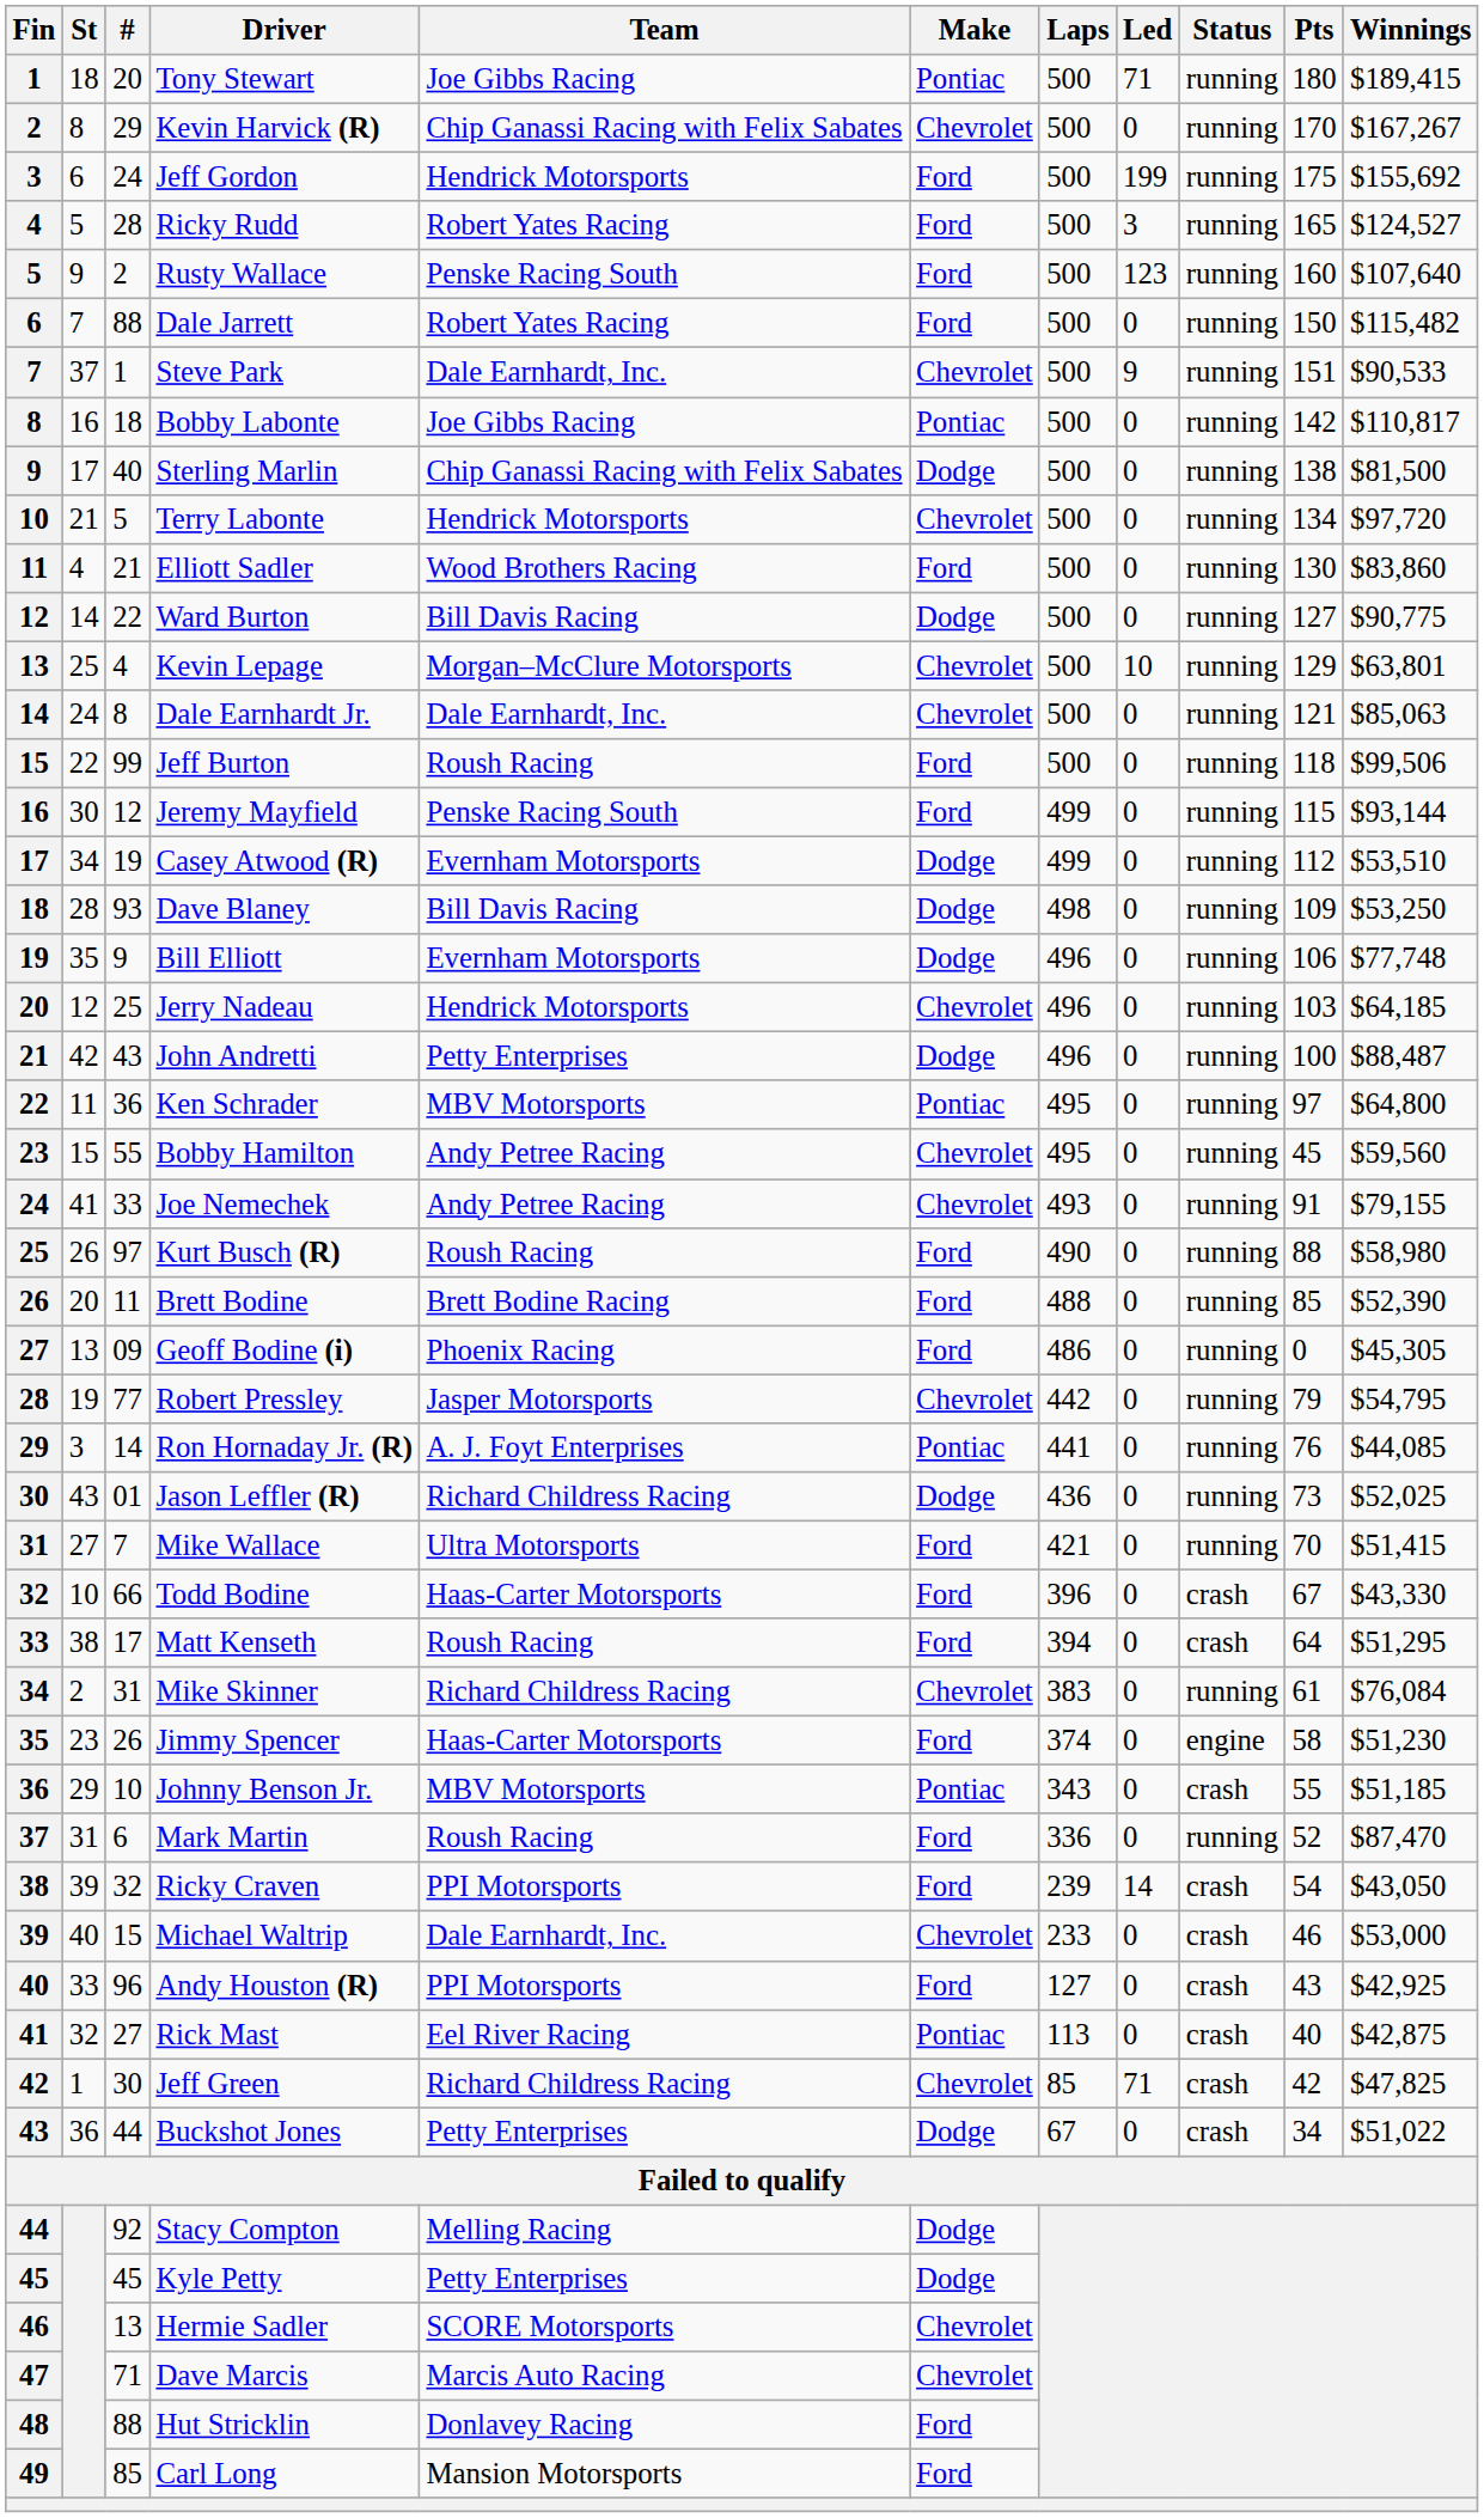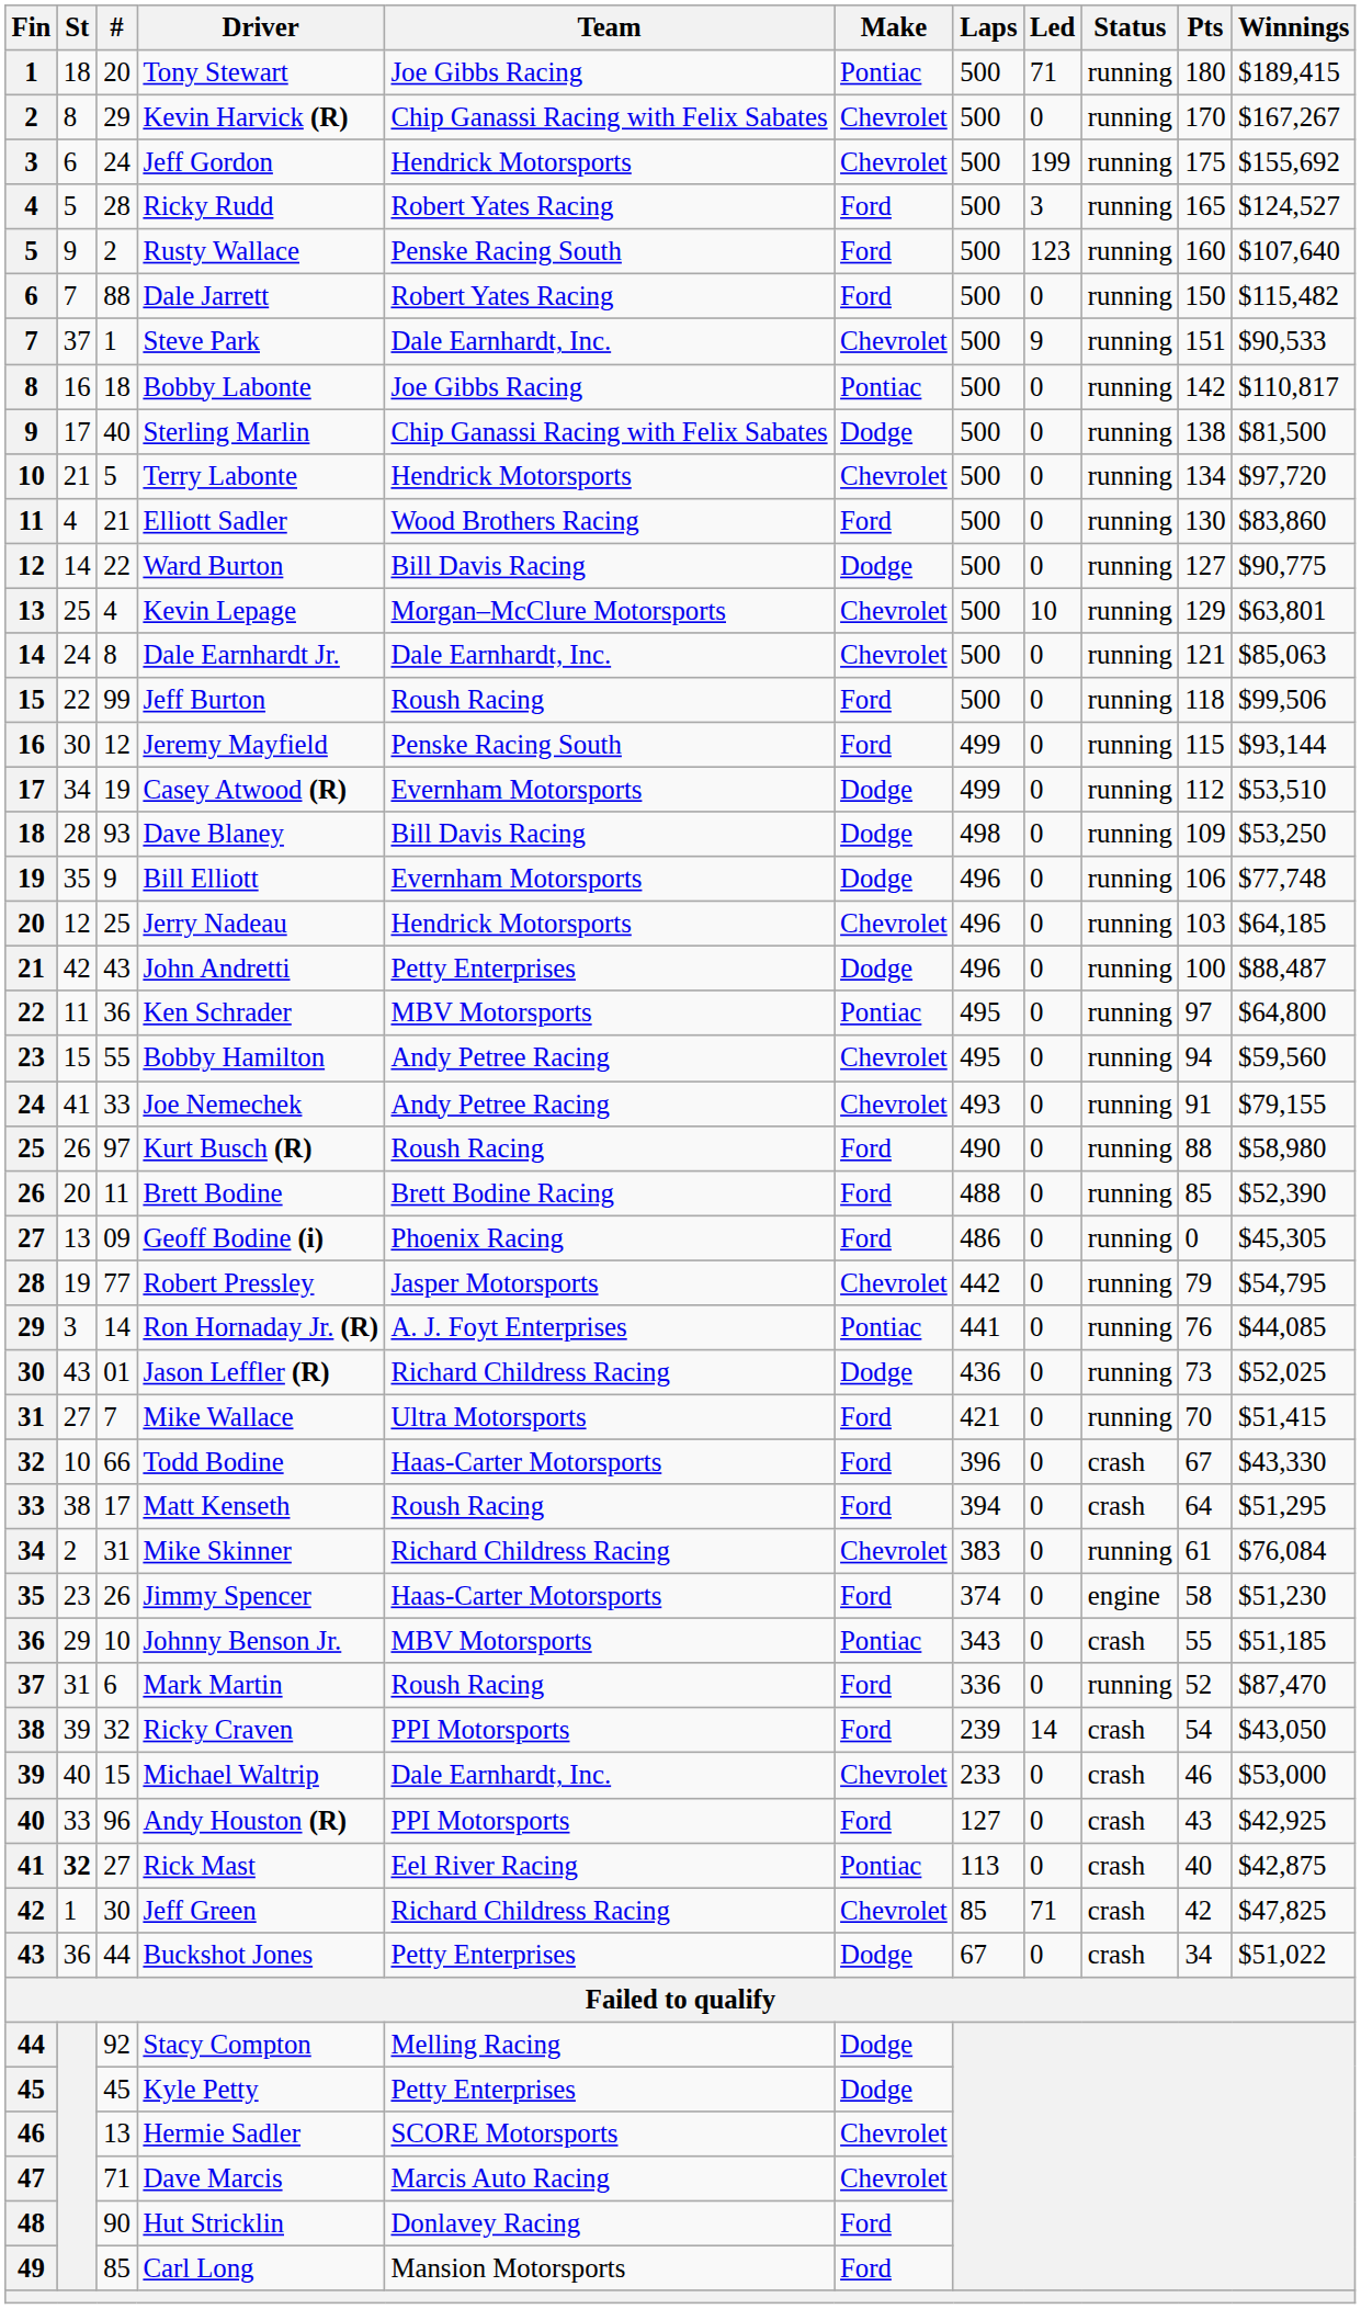Jeff Gordon | Make: Ford -> Chevrolet
Bobby Hamilton | Pts: 45 -> 94
Rick Mast | St: normal -> bold
Hut Stricklin | #: 88 -> 90
